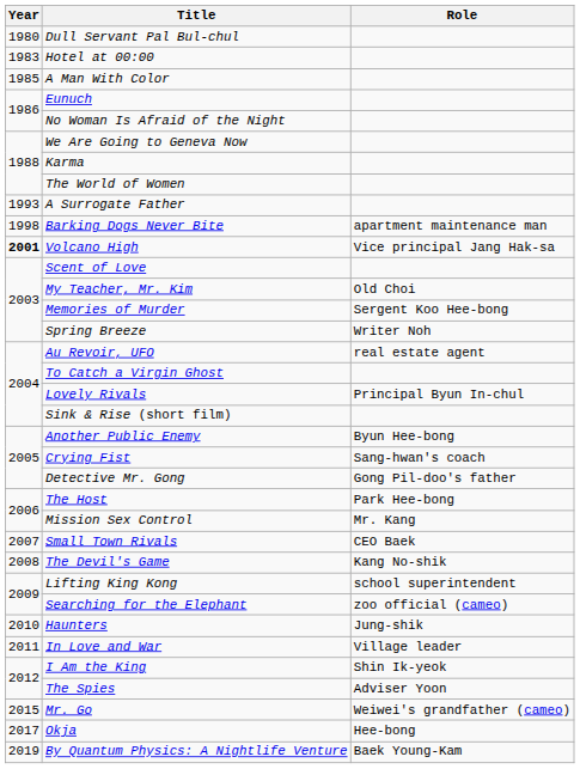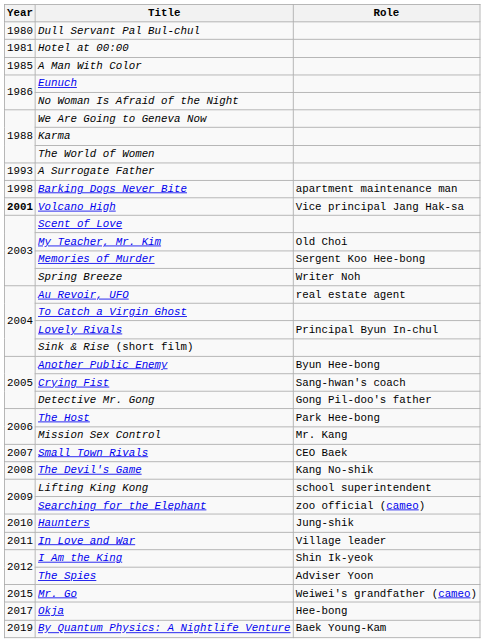Hotel at 00:00 | Year: 1983 -> 1981
